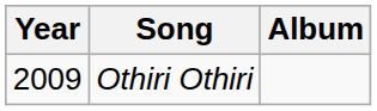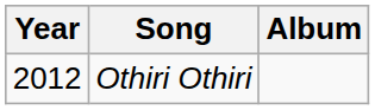Othiri Othiri | Year: 2009 -> 2012
